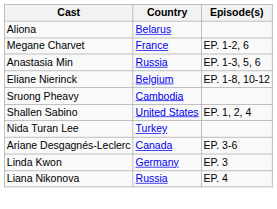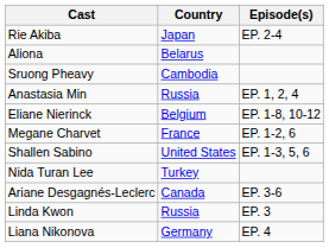+ row: Rie Akiba | Japan | EP. 2-4
rows swapped: Sruong Pheavy <-> Megane Charvet
Anastasia Min | Episode(s): EP. 1-3, 5, 6 -> EP. 1, 2, 4
Shallen Sabino | Episode(s): EP. 1, 2, 4 -> EP. 1-3, 5, 6
Linda Kwon | Country: Germany -> Russia
Liana Nikonova | Country: Russia -> Germany
